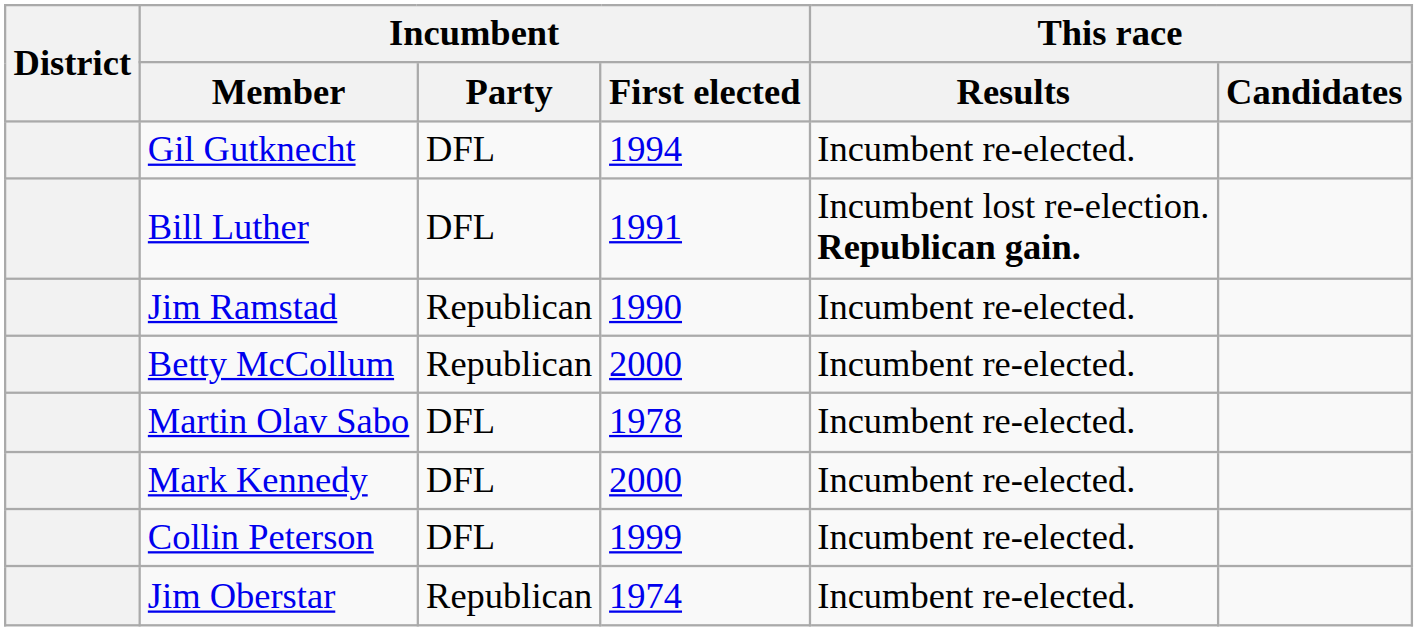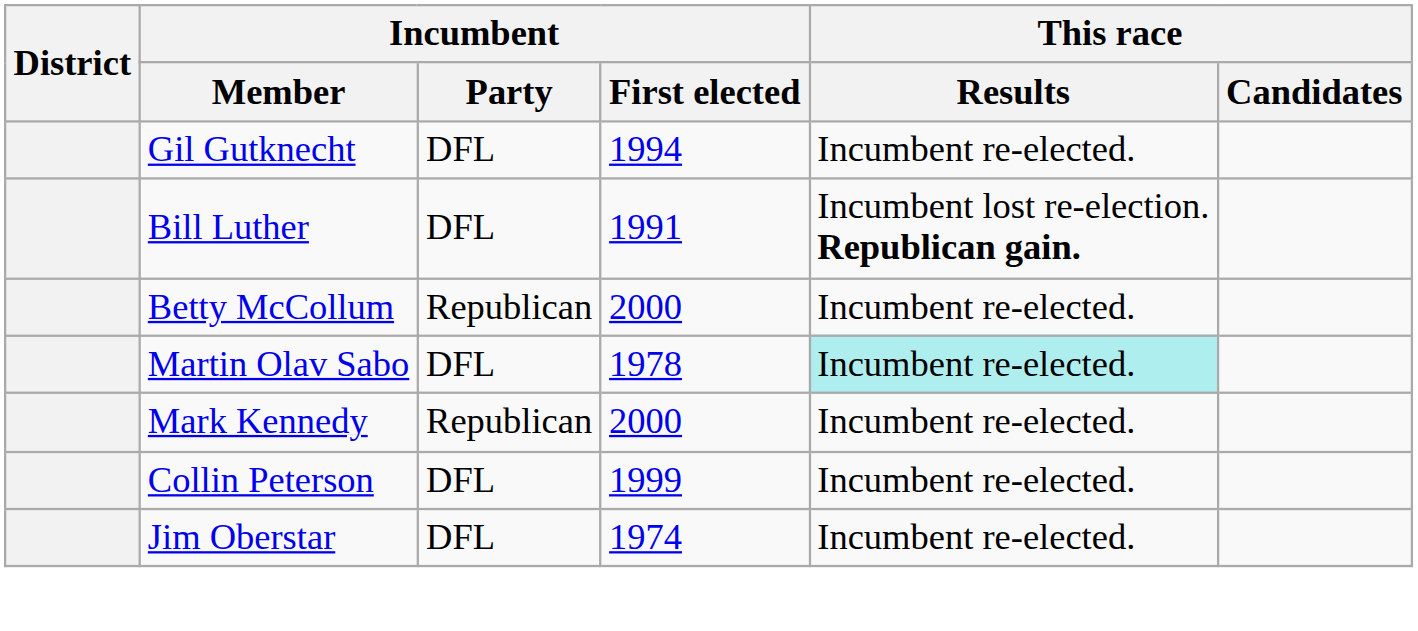- row: Jim Ramstad | Republican | 1990 | Incumbent re-elected.
Martin Olav Sabo | This race / Results: no background -> paleturquoise background
Mark Kennedy | Incumbent / Party: DFL -> Republican
Jim Oberstar | Incumbent / Party: Republican -> DFL
